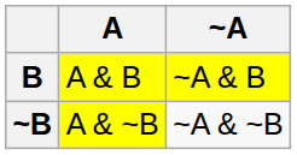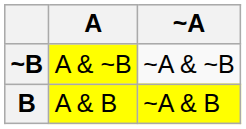rows swapped: B <-> ~B
